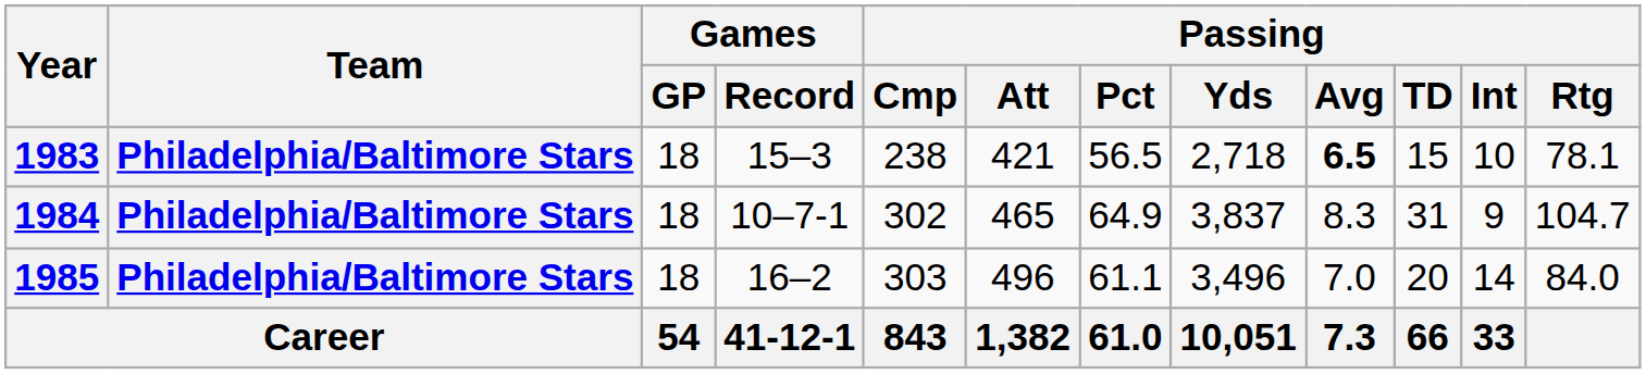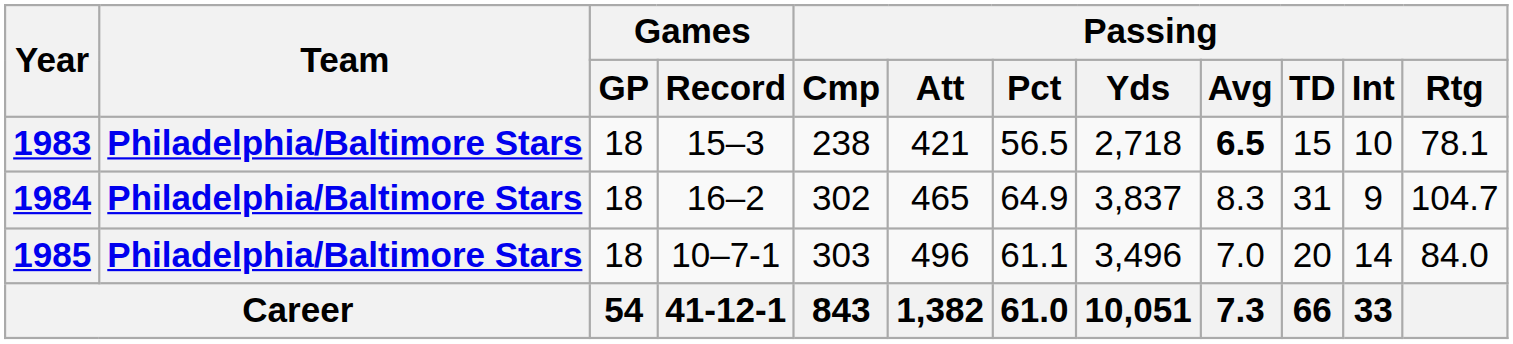1984 | Games / Record: 10–7-1 -> 16–2
1985 | Games / Record: 16–2 -> 10–7-1
